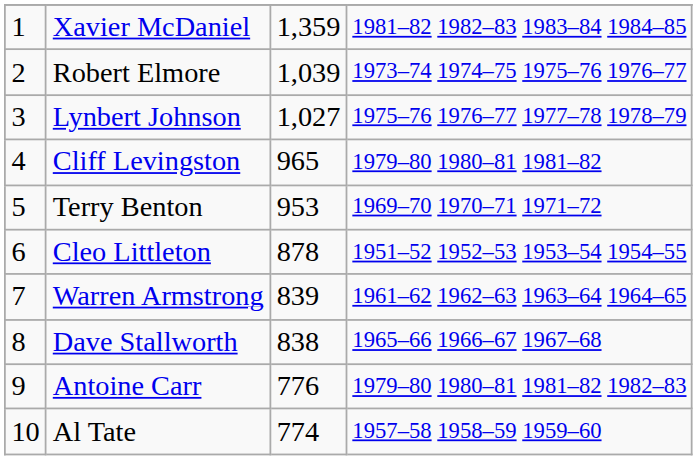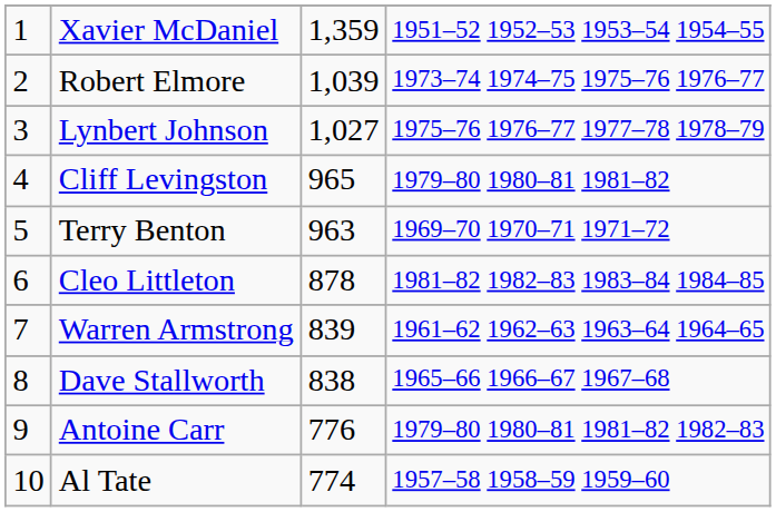Xavier McDaniel | column 4: 1981–82 1982–83 1983–84 1984–85 -> 1951–52 1952–53 1953–54 1954–55
Terry Benton | column 3: 953 -> 963
Cleo Littleton | column 4: 1951–52 1952–53 1953–54 1954–55 -> 1981–82 1982–83 1983–84 1984–85
